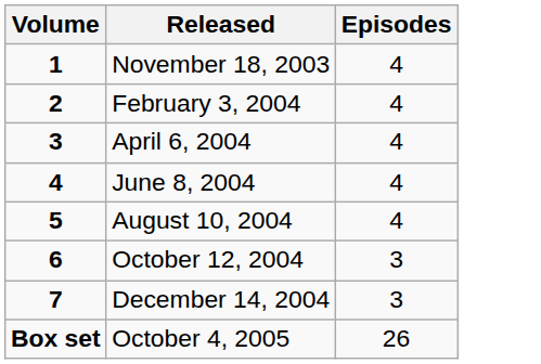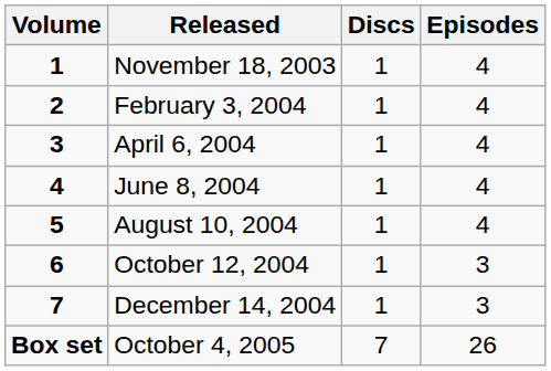+ column: Discs | 1 | 1 | 1 | 1 | 1 | 1 | 1 | 7
